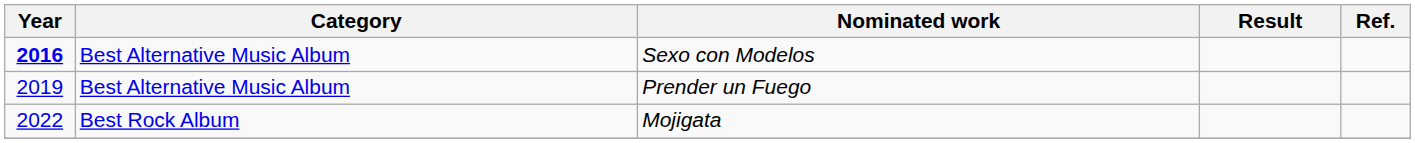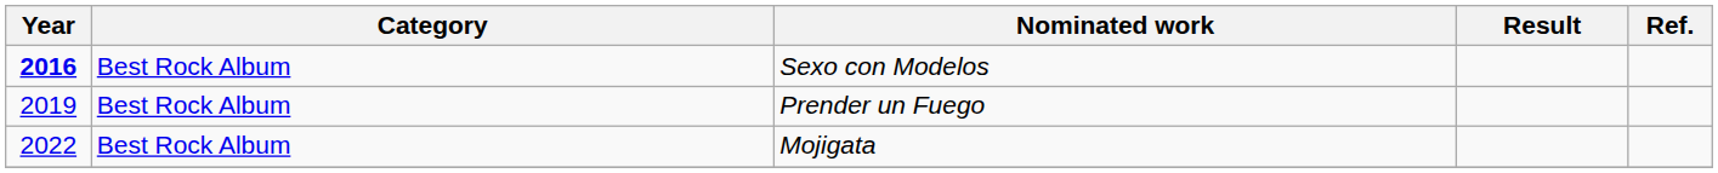Sexo con Modelos | Category: Best Alternative Music Album -> Best Rock Album
Prender un Fuego | Category: Best Alternative Music Album -> Best Rock Album
